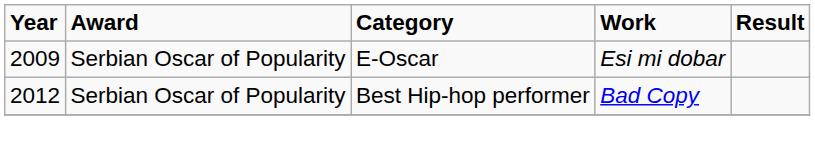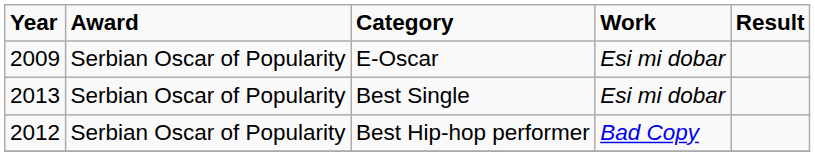+ row: 2013 | Serbian Oscar of Popularity | Best Single | Esi mi dobar
